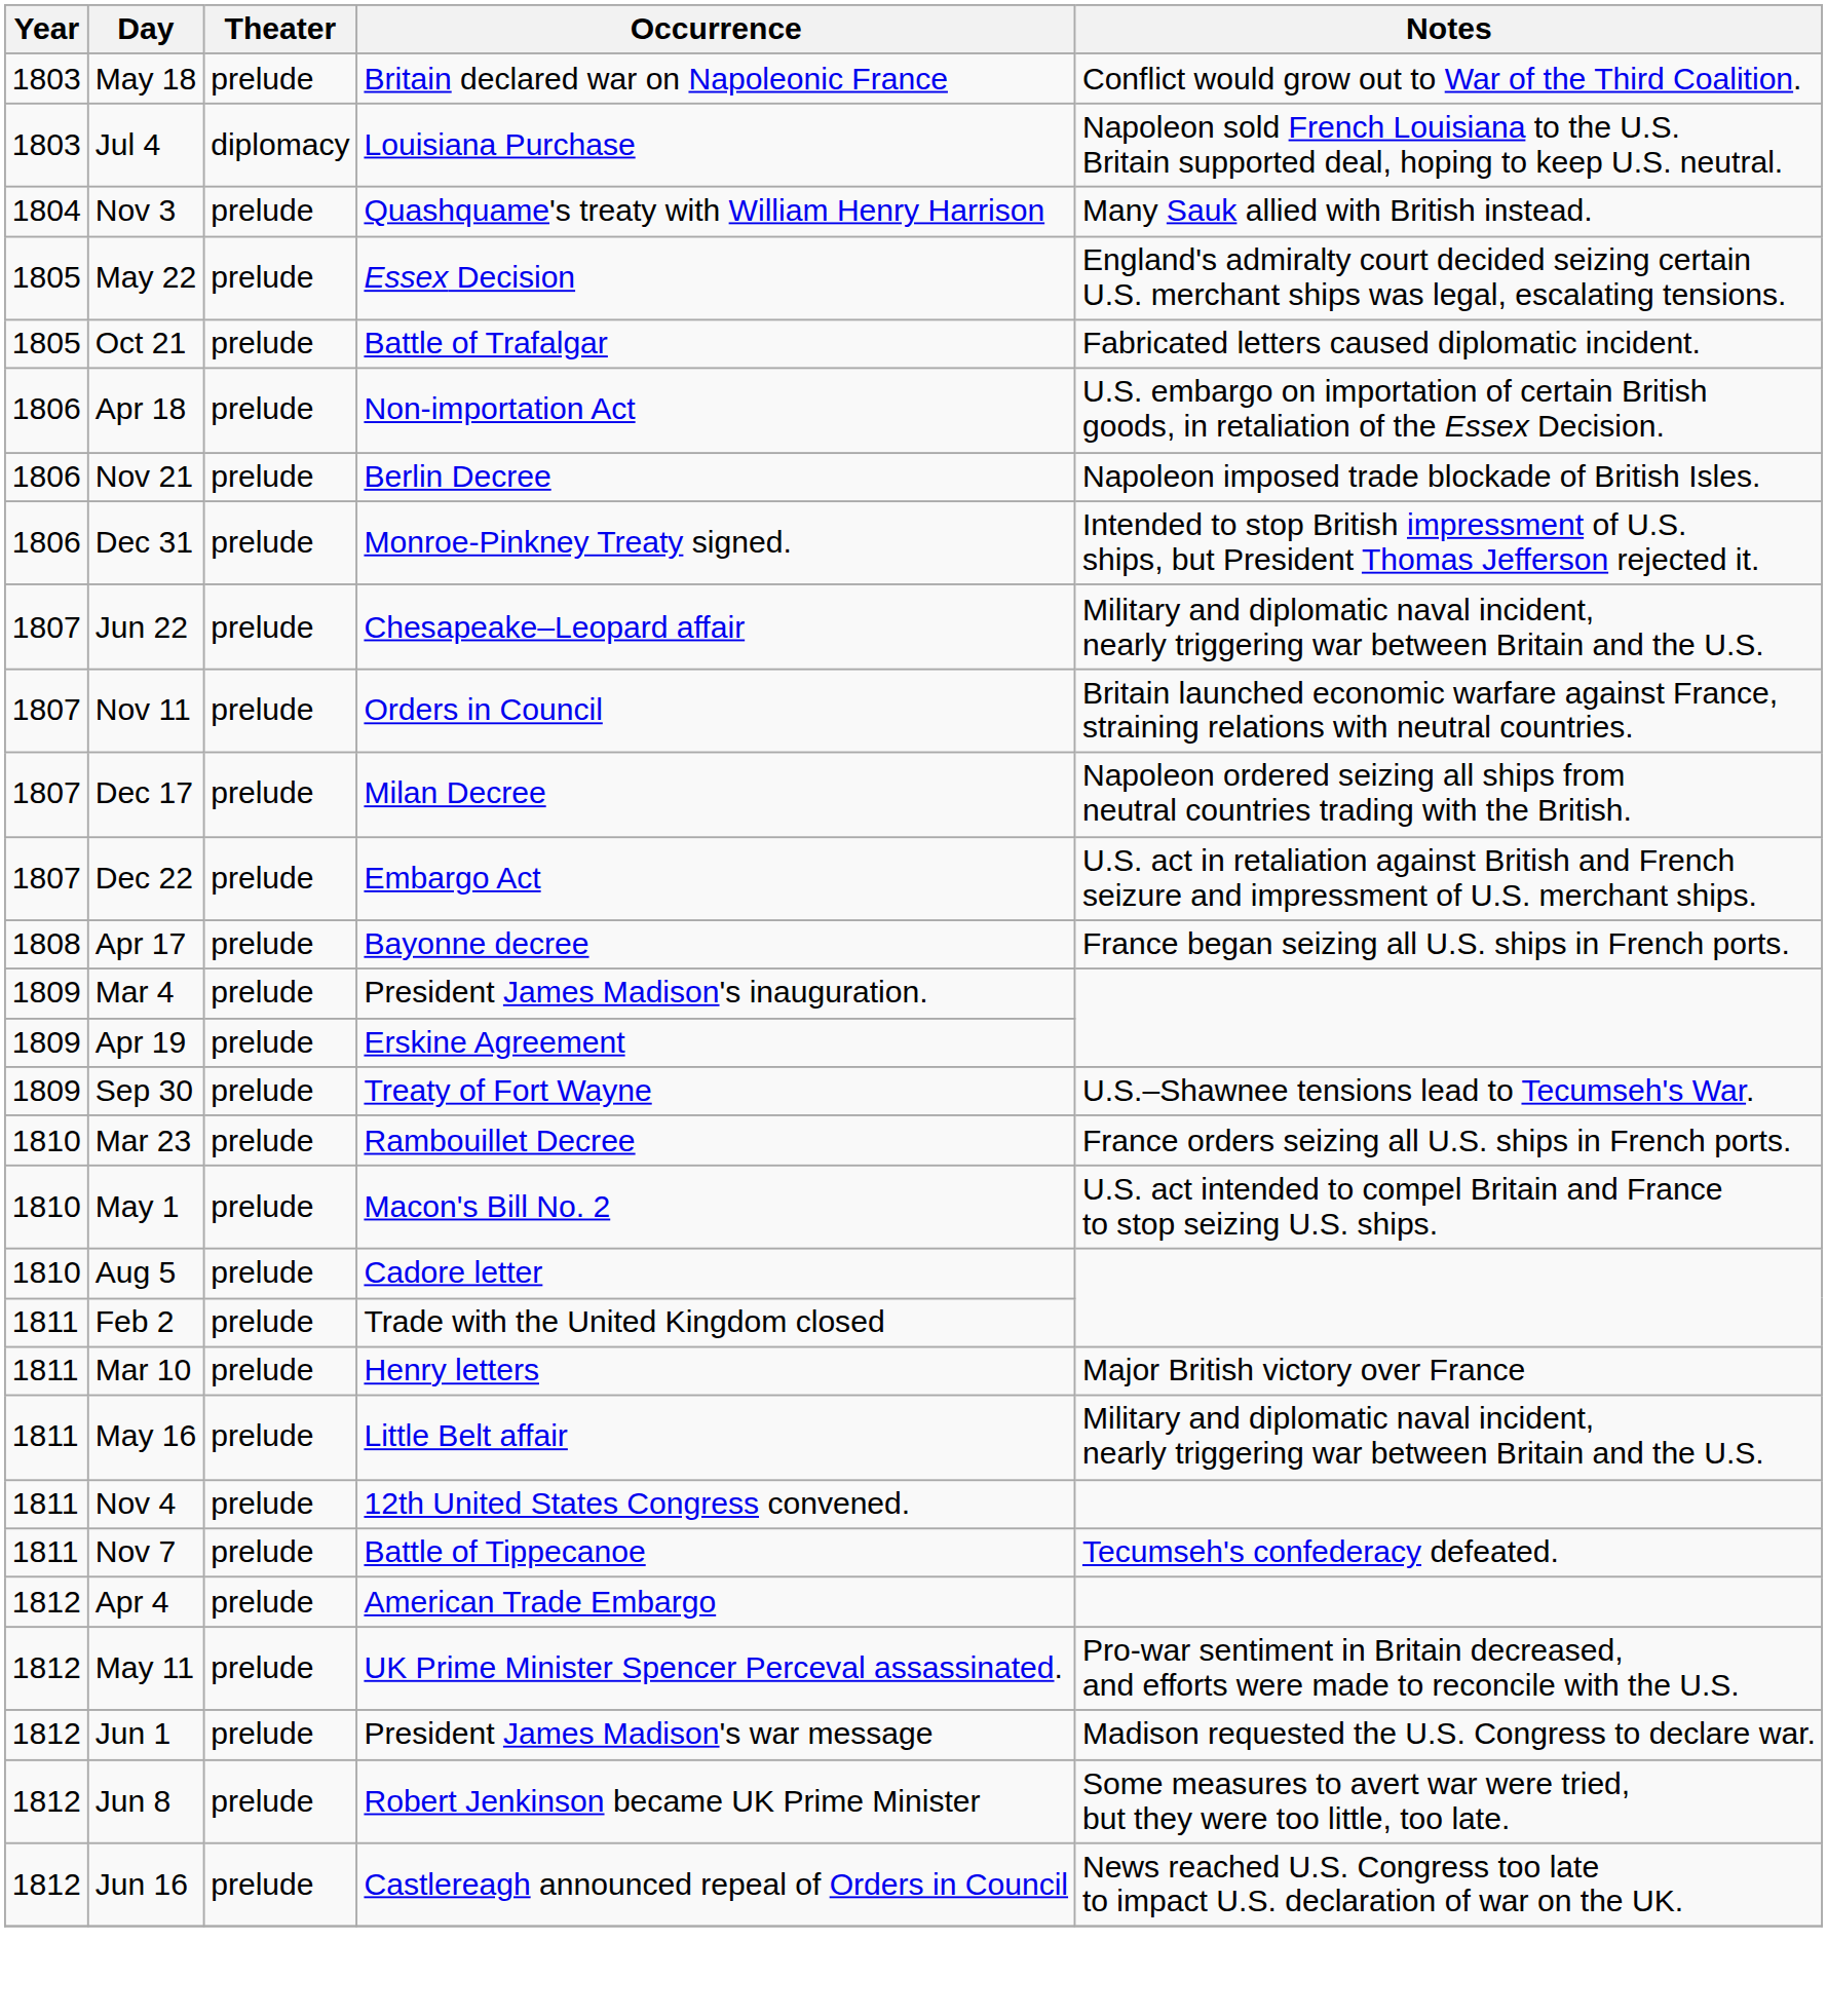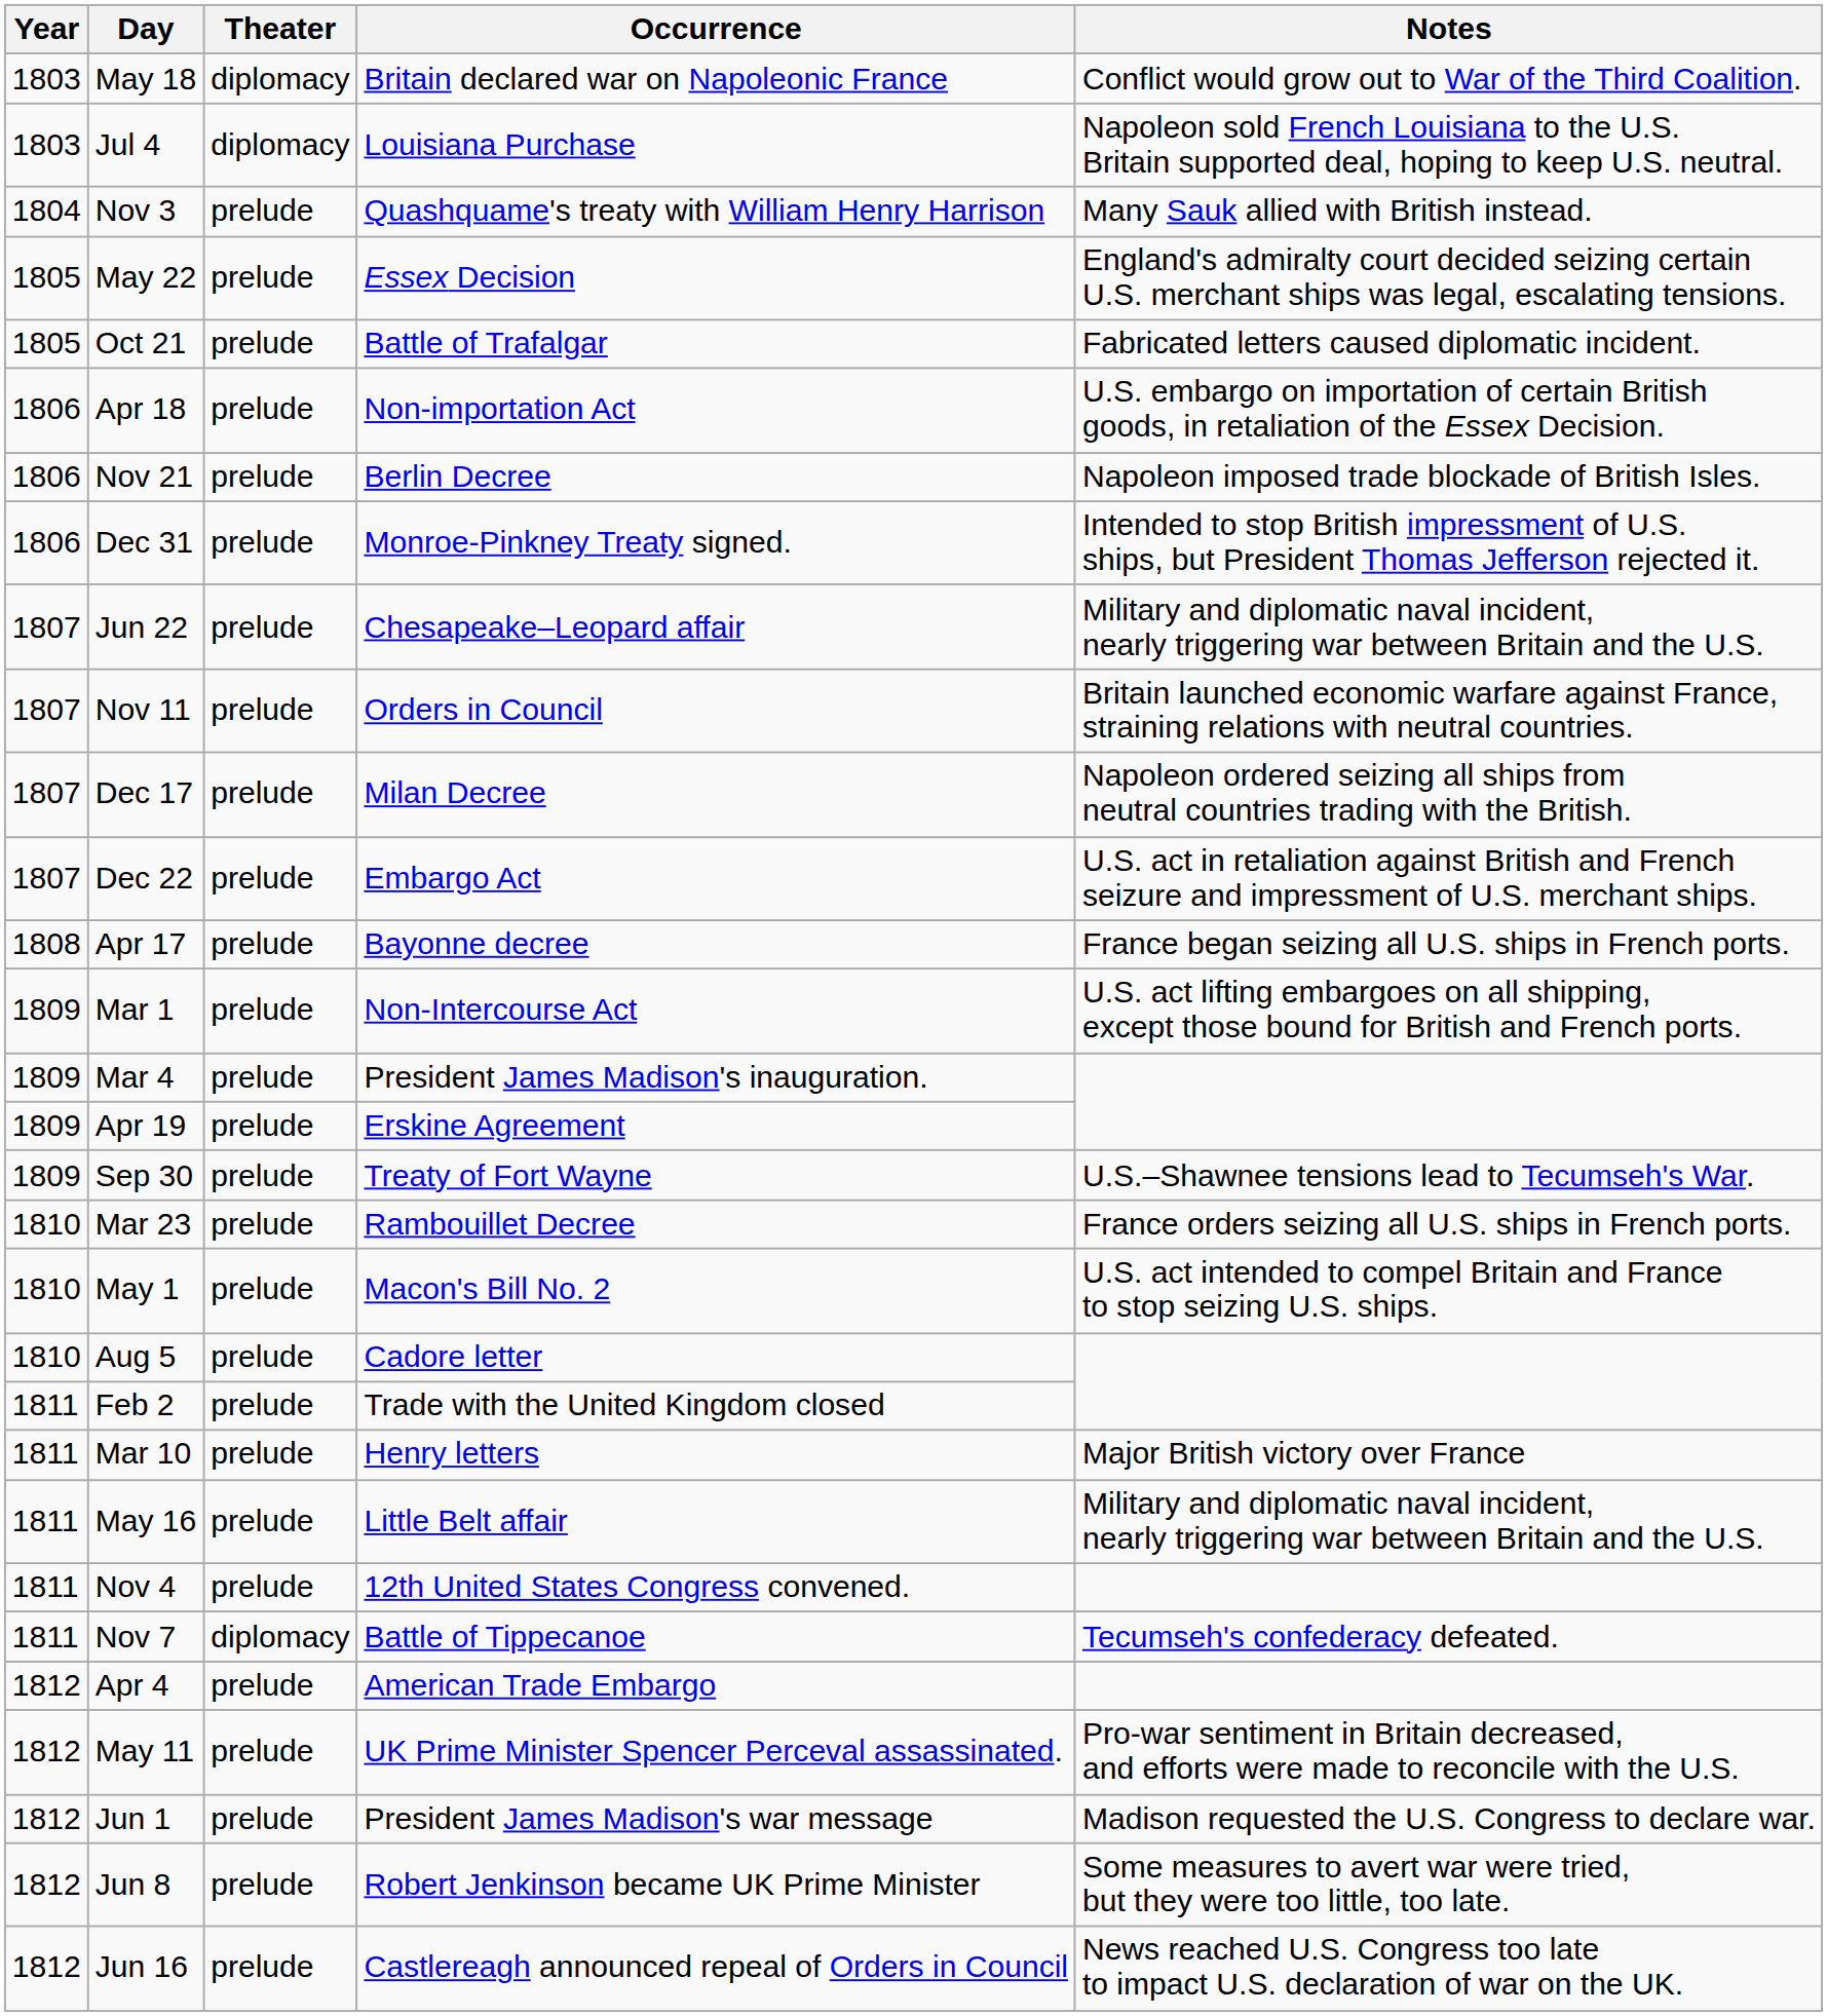May 18 | Theater: prelude -> diplomacy
+ row: 1809 | Mar 1 | prelude | Non-Intercourse Act | U.S. act lifting embargoes on all shipping, except those bound for British and French ports.
Nov 7 | Theater: prelude -> diplomacy
